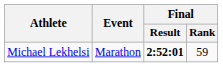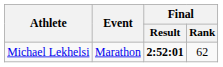Michael Lekhelsi | Final / Rank: 59 -> 62
